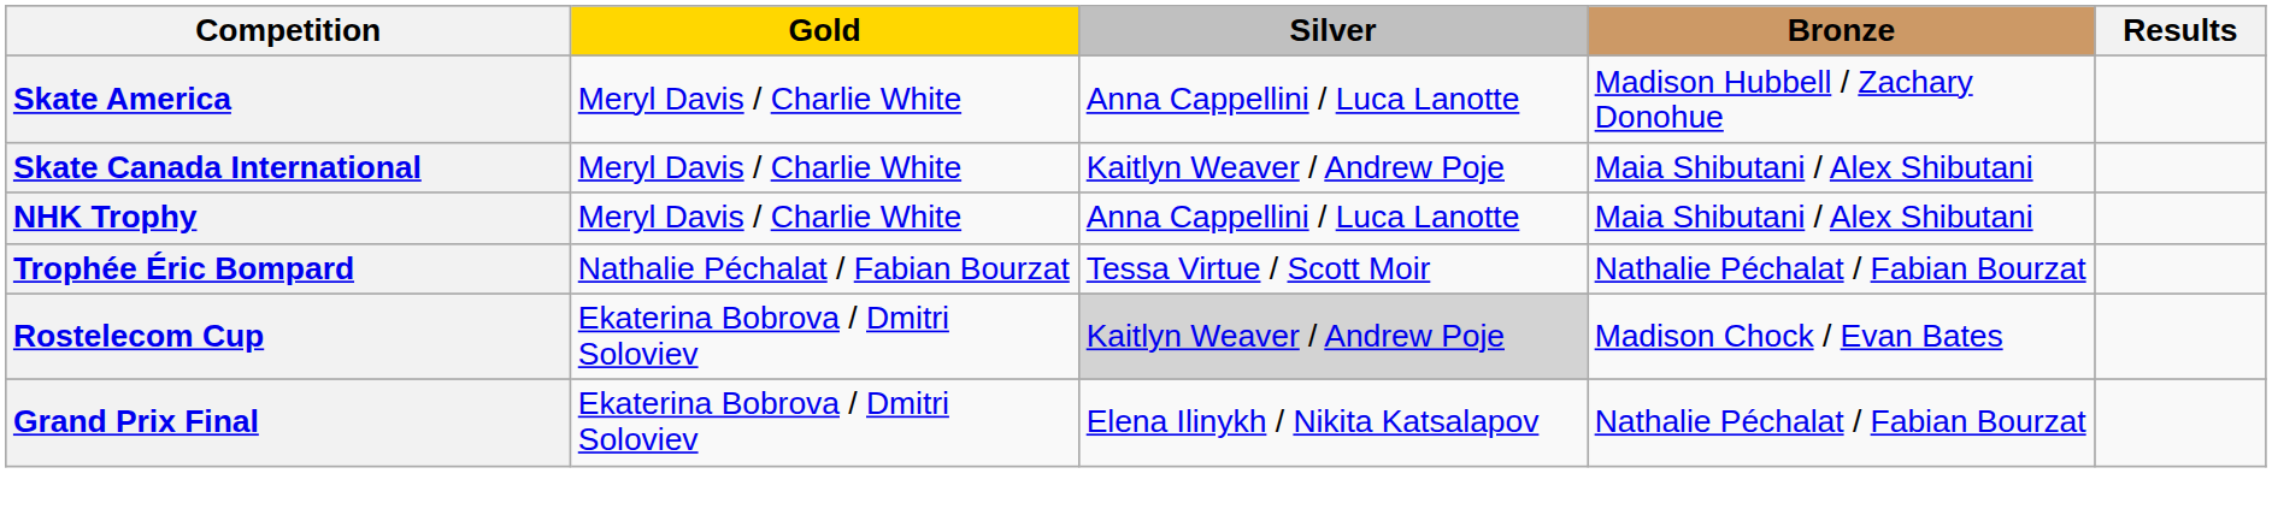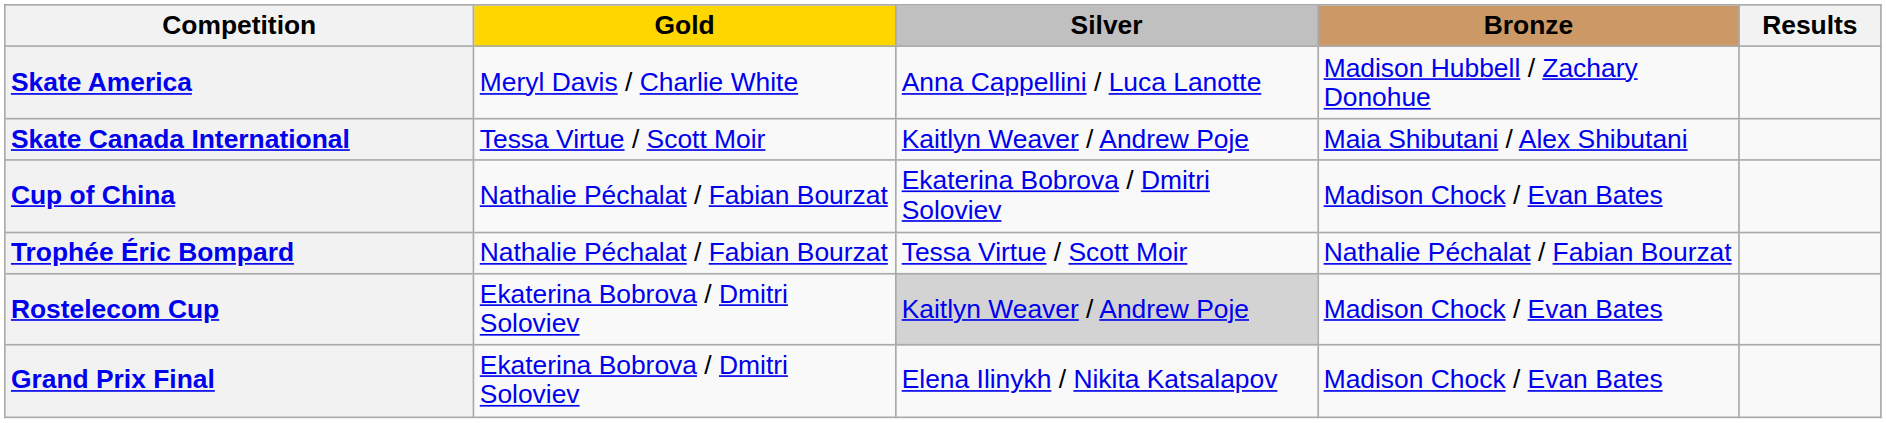Skate Canada International | Gold: Meryl Davis / Charlie White -> Tessa Virtue / Scott Moir
+ row: Cup of China | Nathalie Péchalat / Fabian Bourzat | Ekaterina Bobrova / Dmitri Soloviev | Madison Chock / Evan Bates
- row: NHK Trophy | Meryl Davis / Charlie White | Anna Cappellini / Luca Lanotte | Maia Shibutani / Alex Shibutani
Grand Prix Final | Bronze: Nathalie Péchalat / Fabian Bourzat -> Madison Chock / Evan Bates
